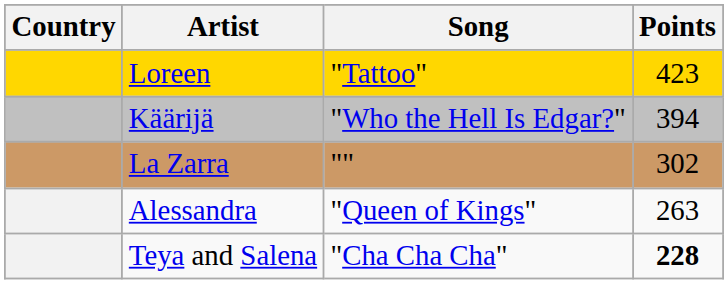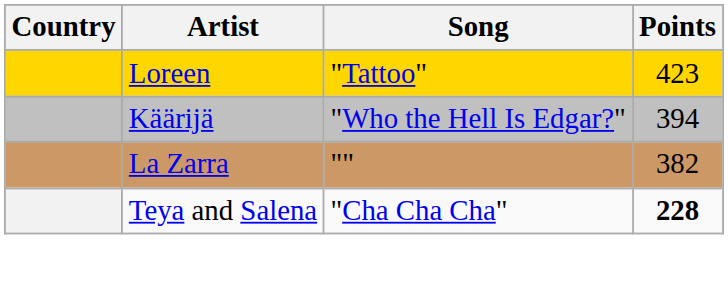La Zarra | Points: 302 -> 382
- row: Alessandra | "Queen of Kings" | 263
